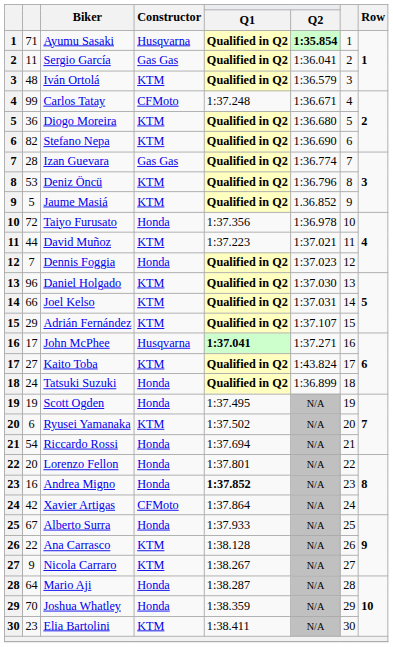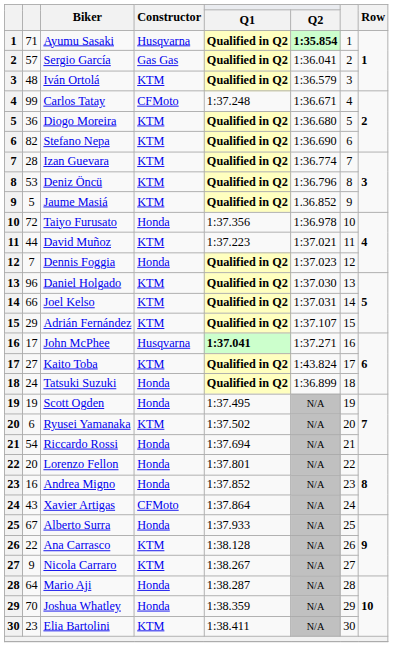Sergio García | column 2: 11 -> 57
Izan Guevara | Constructor: Gas Gas -> KTM
Andrea Migno | Q1: bold -> normal
Xavier Artigas | column 2: 42 -> 43
